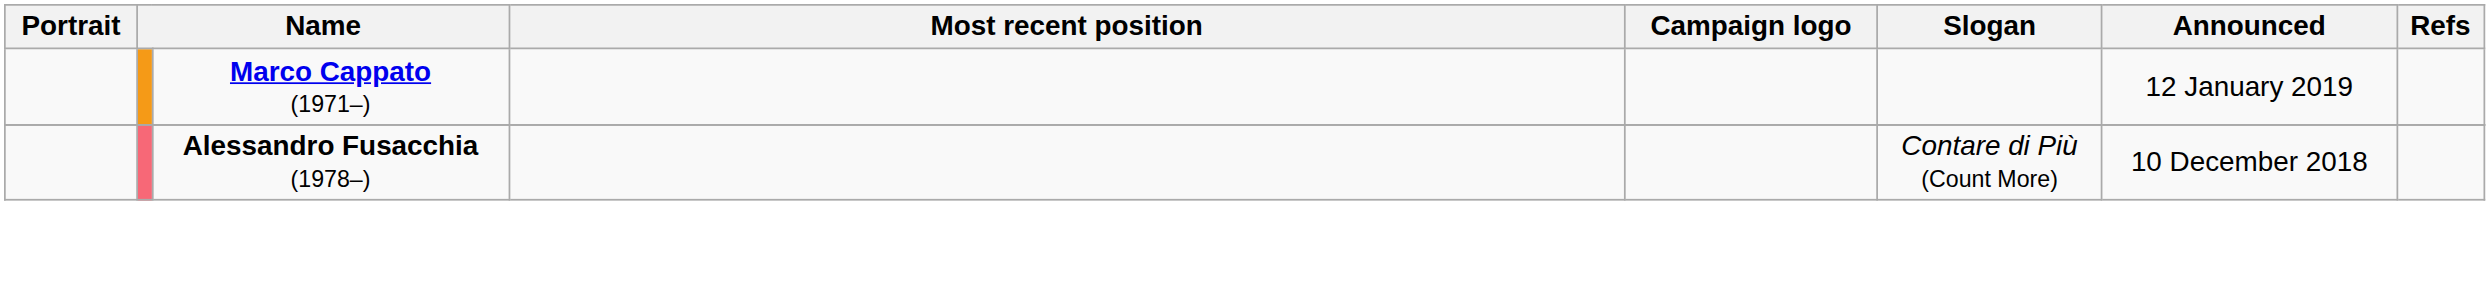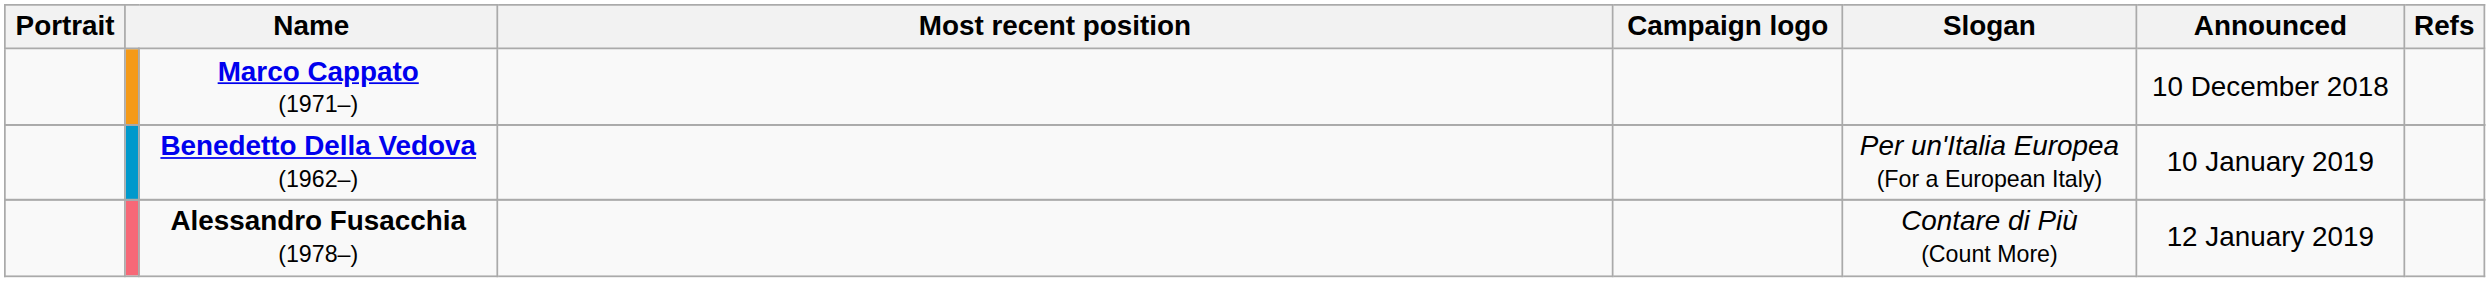Marco Cappato (1971–) | Announced: 12 January 2019 -> 10 December 2018
+ row: Benedetto Della Vedova (1962–) | Per un'Italia Europea (For a European Italy) | 10 January 2019
Alessandro Fusacchia (1978–) | Announced: 10 December 2018 -> 12 January 2019
